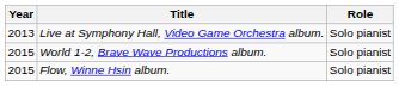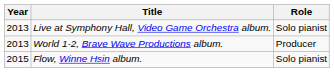World 1-2, Brave Wave Productions album. | Year: 2015 -> 2013
World 1-2, Brave Wave Productions album. | Role: Solo pianist -> Producer
